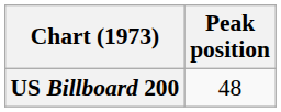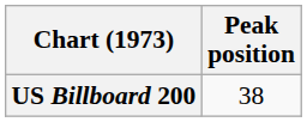US Billboard 200 | Peak position: 48 -> 38
